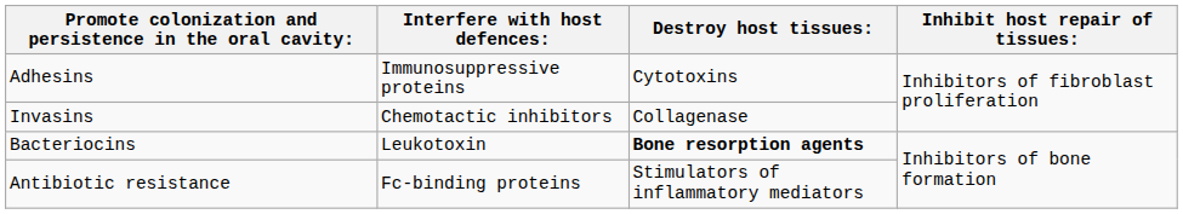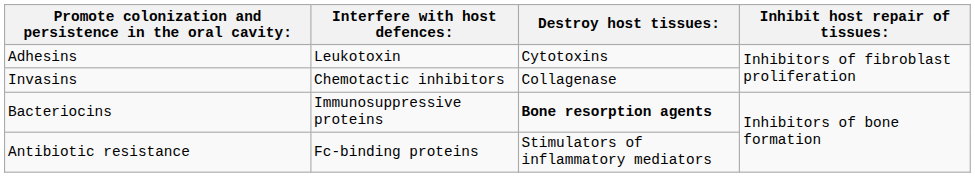Adhesins | Interfere with host defences:: Immunosuppressive proteins -> Leukotoxin
Bacteriocins | Interfere with host defences:: Leukotoxin -> Immunosuppressive proteins
